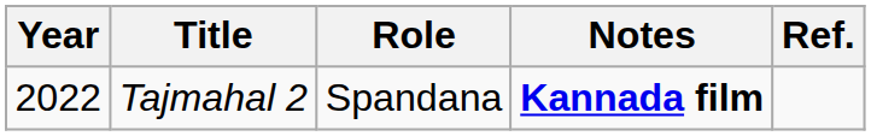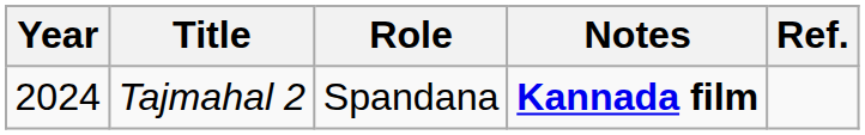Tajmahal 2 | Year: 2022 -> 2024
